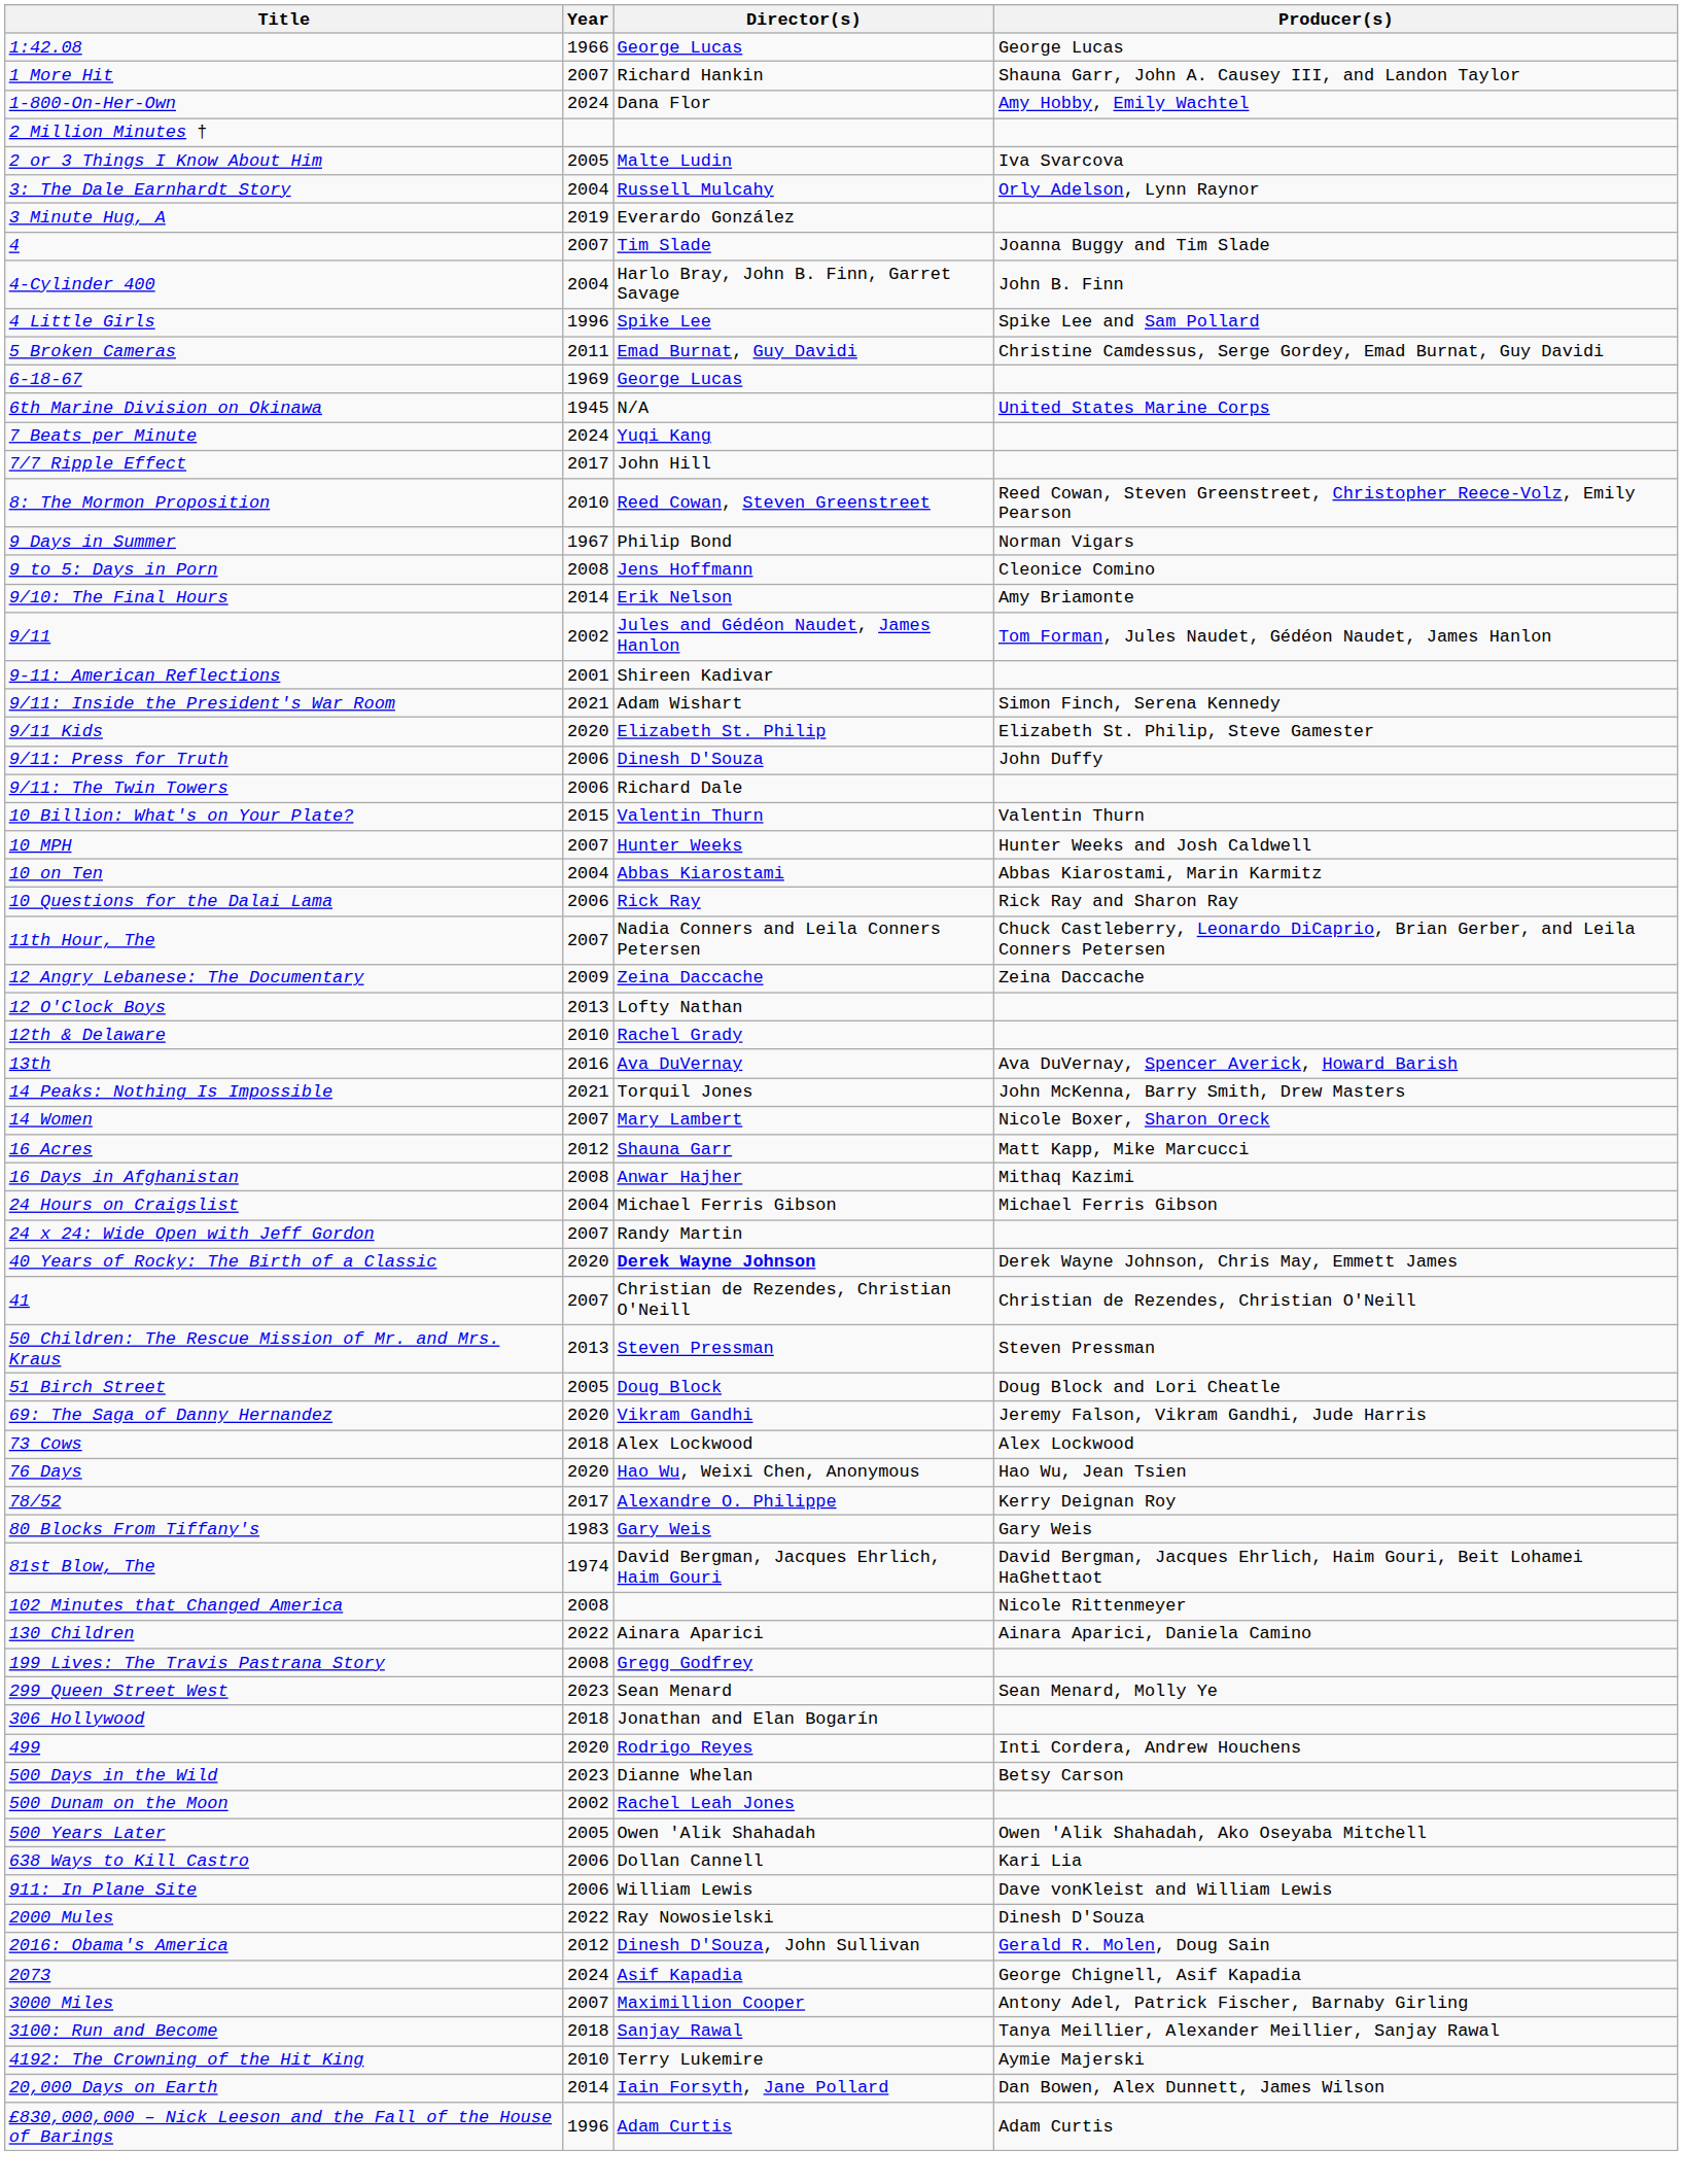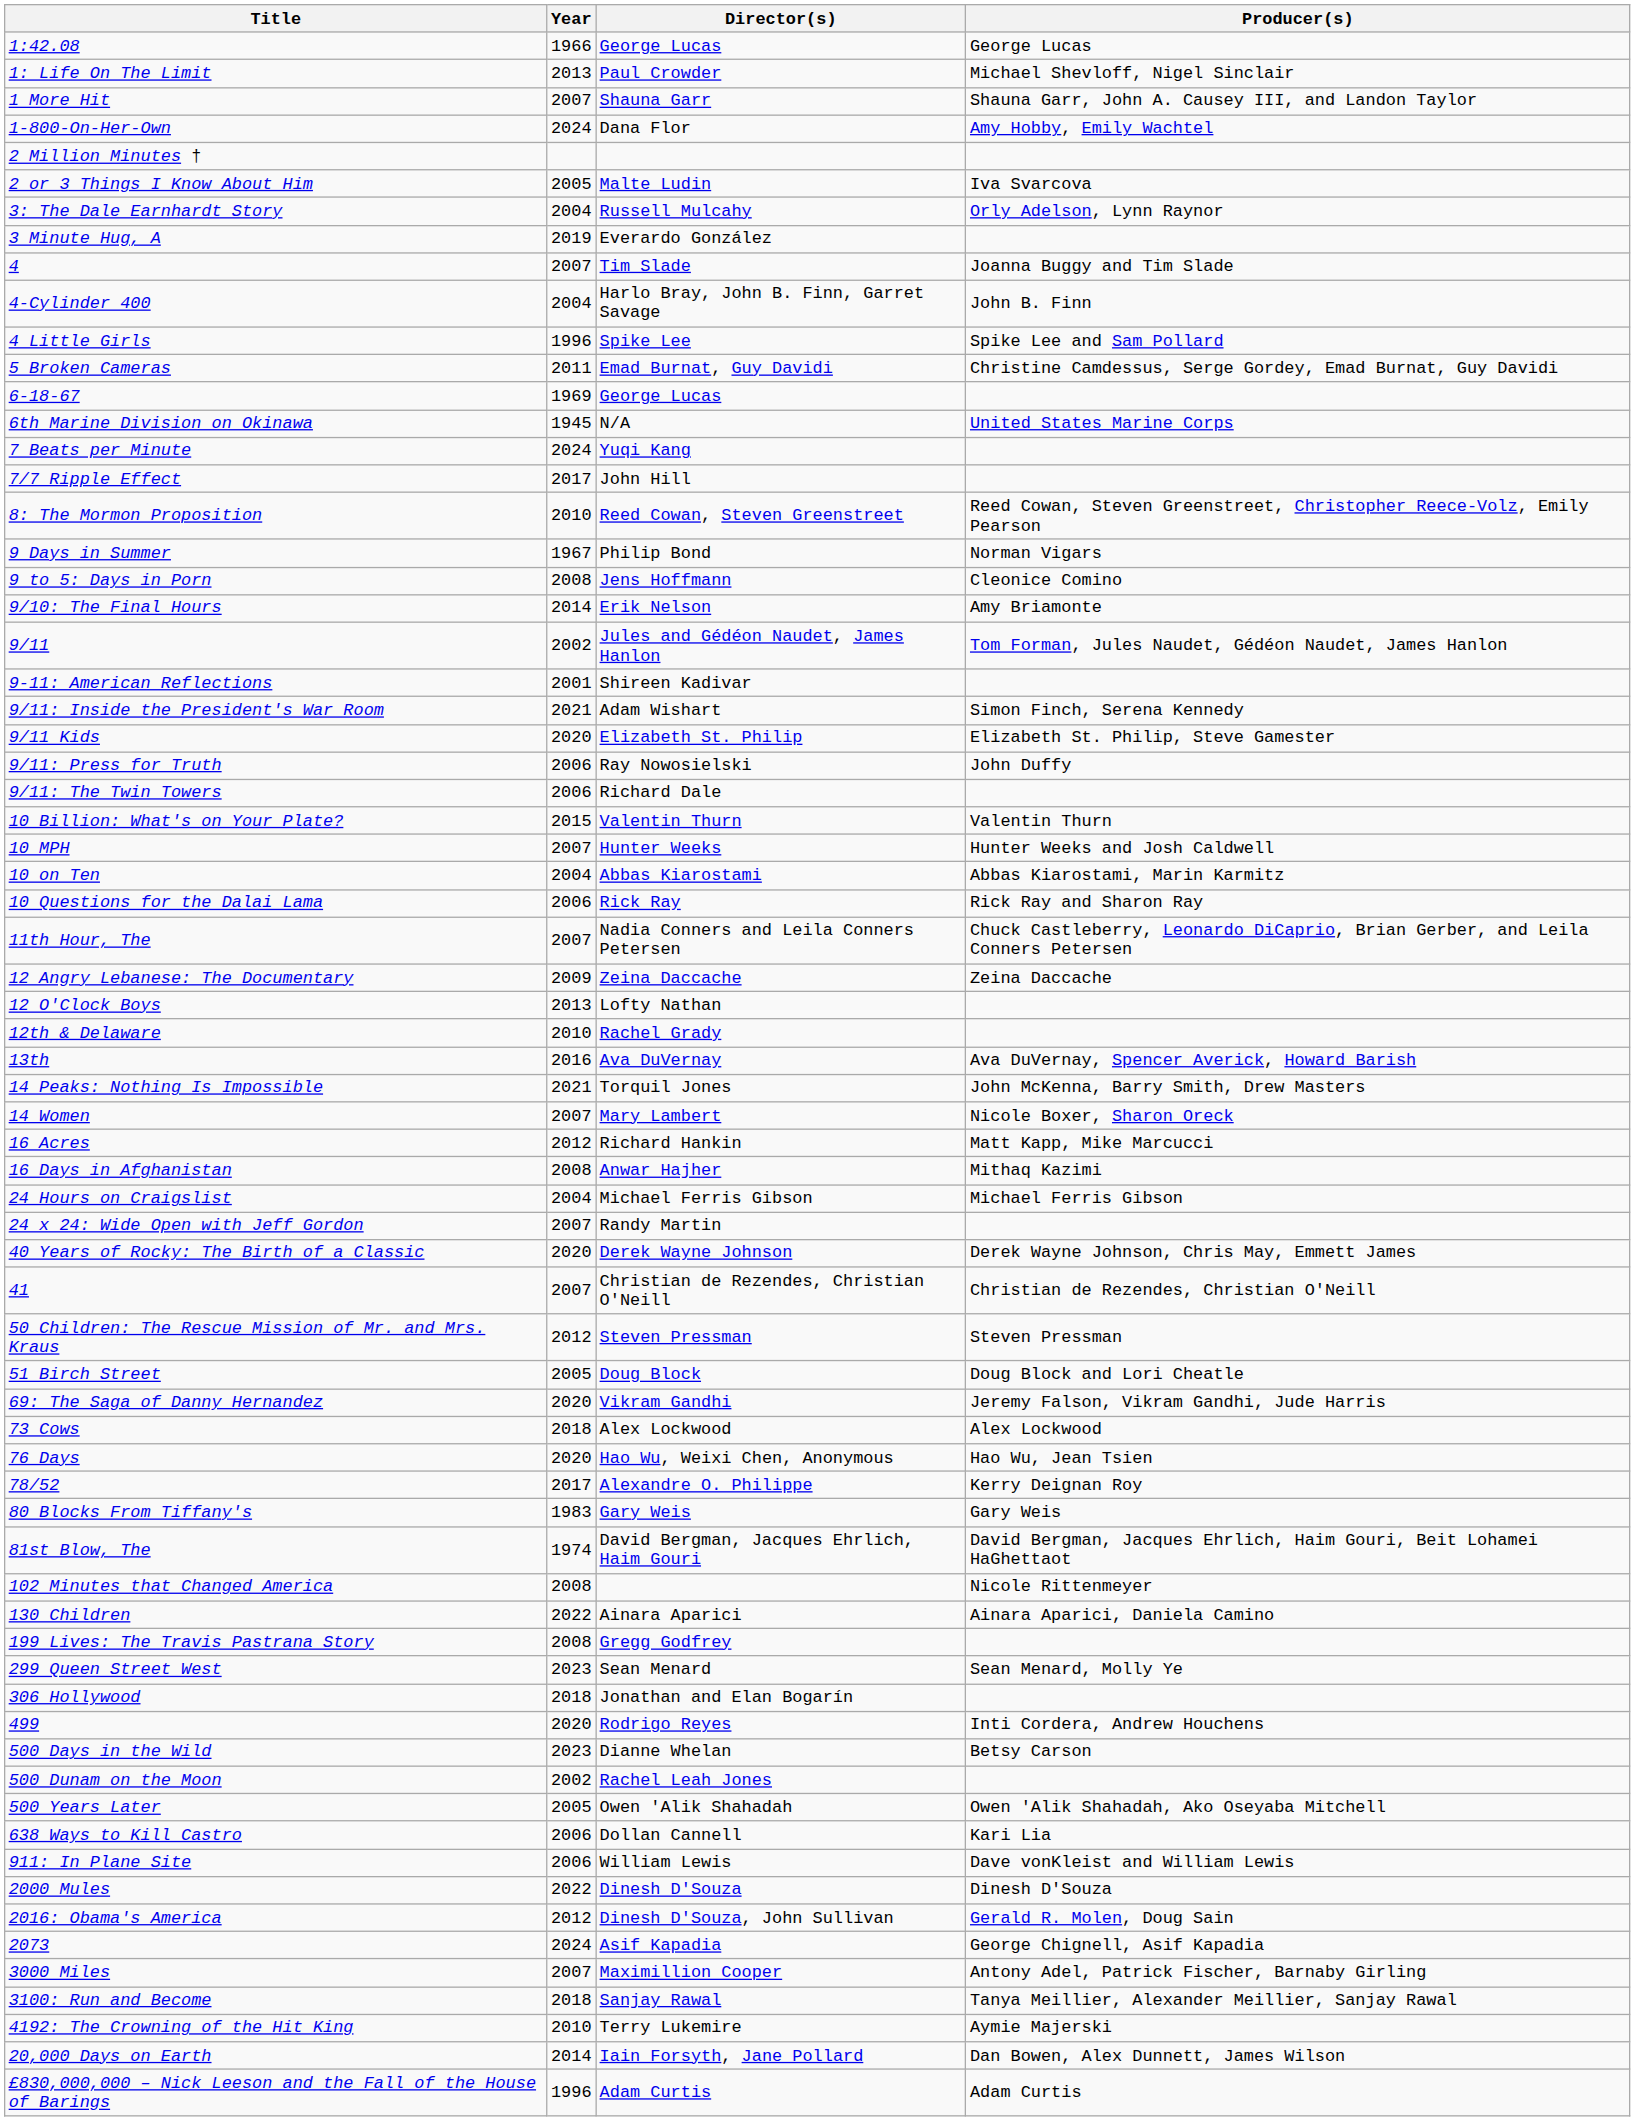+ row: 1: Life On The Limit | 2013 | Paul Crowder | Michael Shevloff, Nigel Sinclair
1 More Hit | Director(s): Richard Hankin -> Shauna Garr
9/11: Press for Truth | Director(s): Dinesh D'Souza -> Ray Nowosielski
16 Acres | Director(s): Shauna Garr -> Richard Hankin
40 Years of Rocky: The Birth of a Classic | Director(s): bold -> normal
50 Children: The Rescue Mission of Mr. and Mrs. Kraus | Year: 2013 -> 2012
2000 Mules | Director(s): Ray Nowosielski -> Dinesh D'Souza
